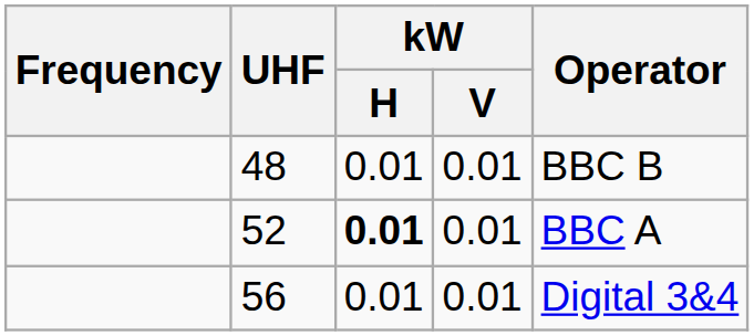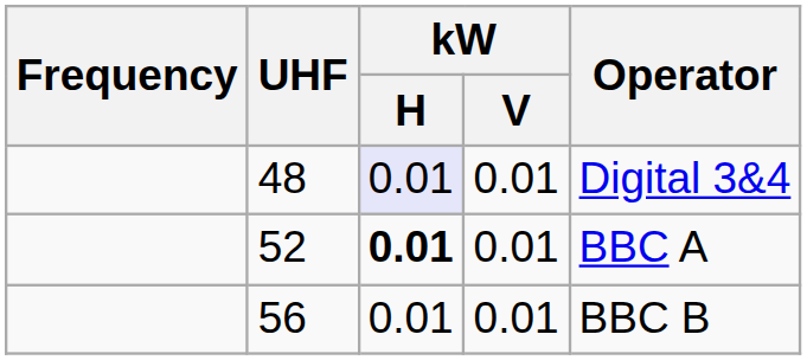48 | kW / H: no background -> lavender background
48 | Operator: BBC B -> Digital 3&4
56 | Operator: Digital 3&4 -> BBC B
